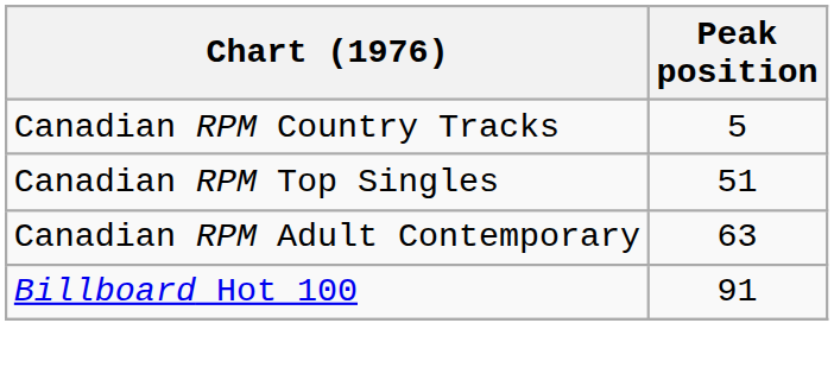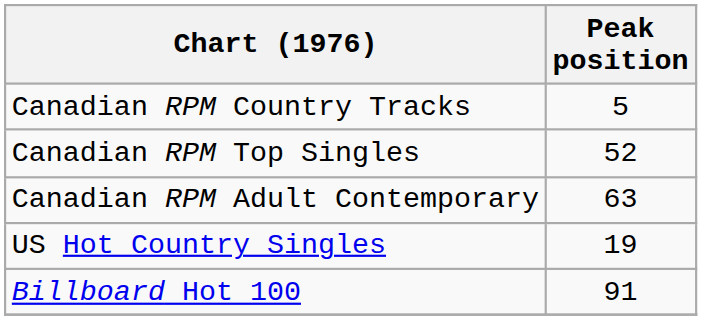Canadian RPM Top Singles | Peak position: 51 -> 52
+ row: US Hot Country Singles | 19
